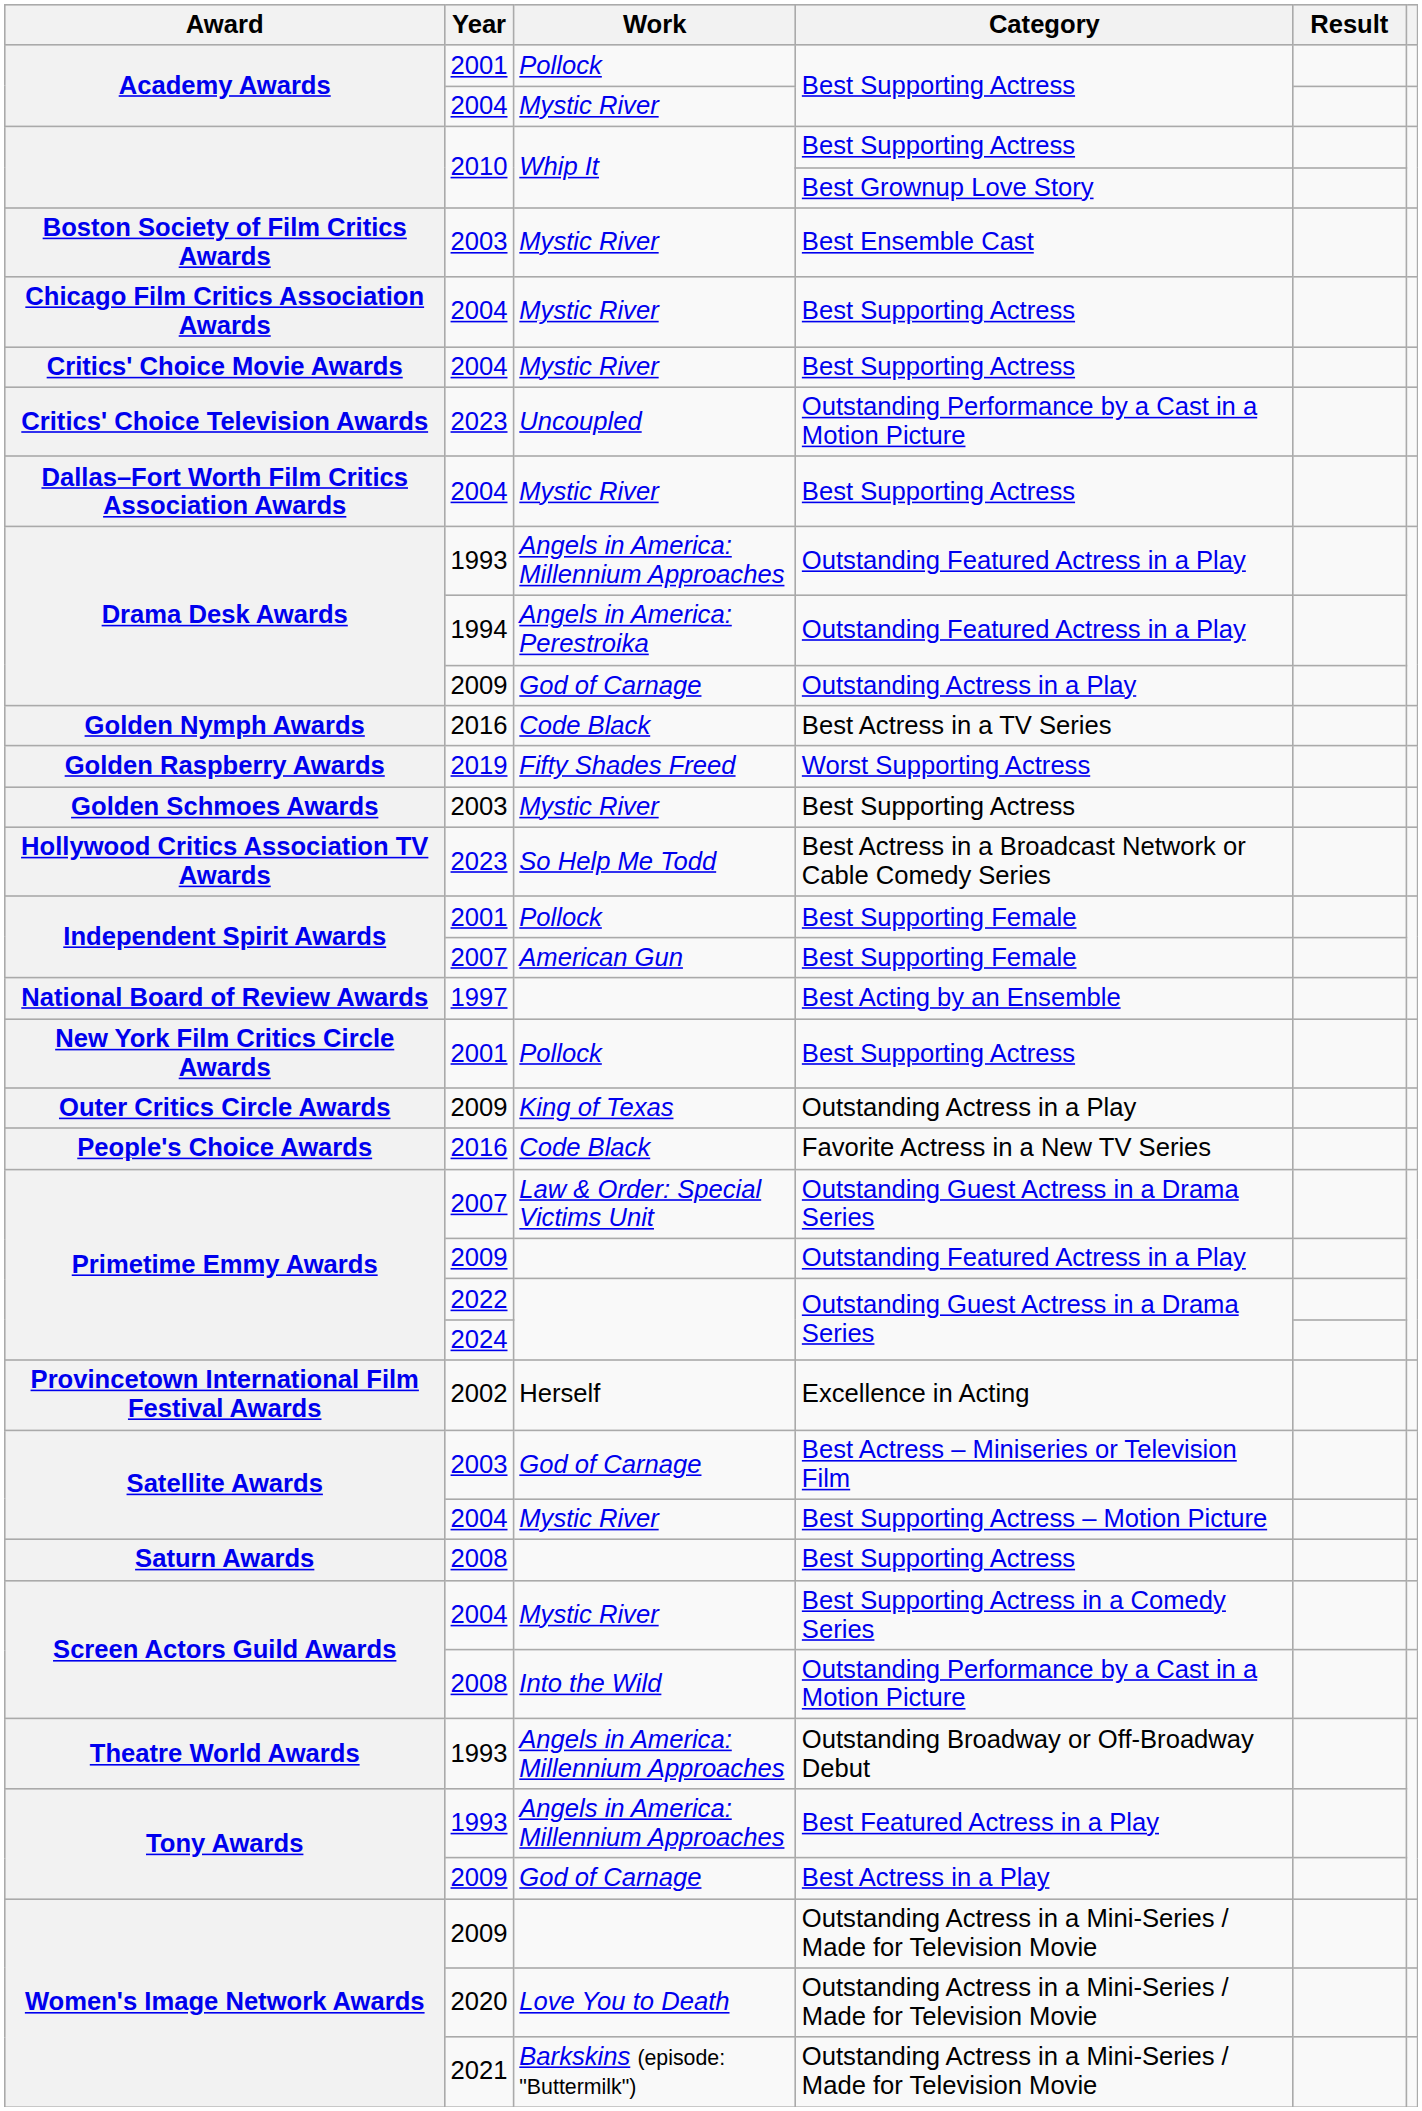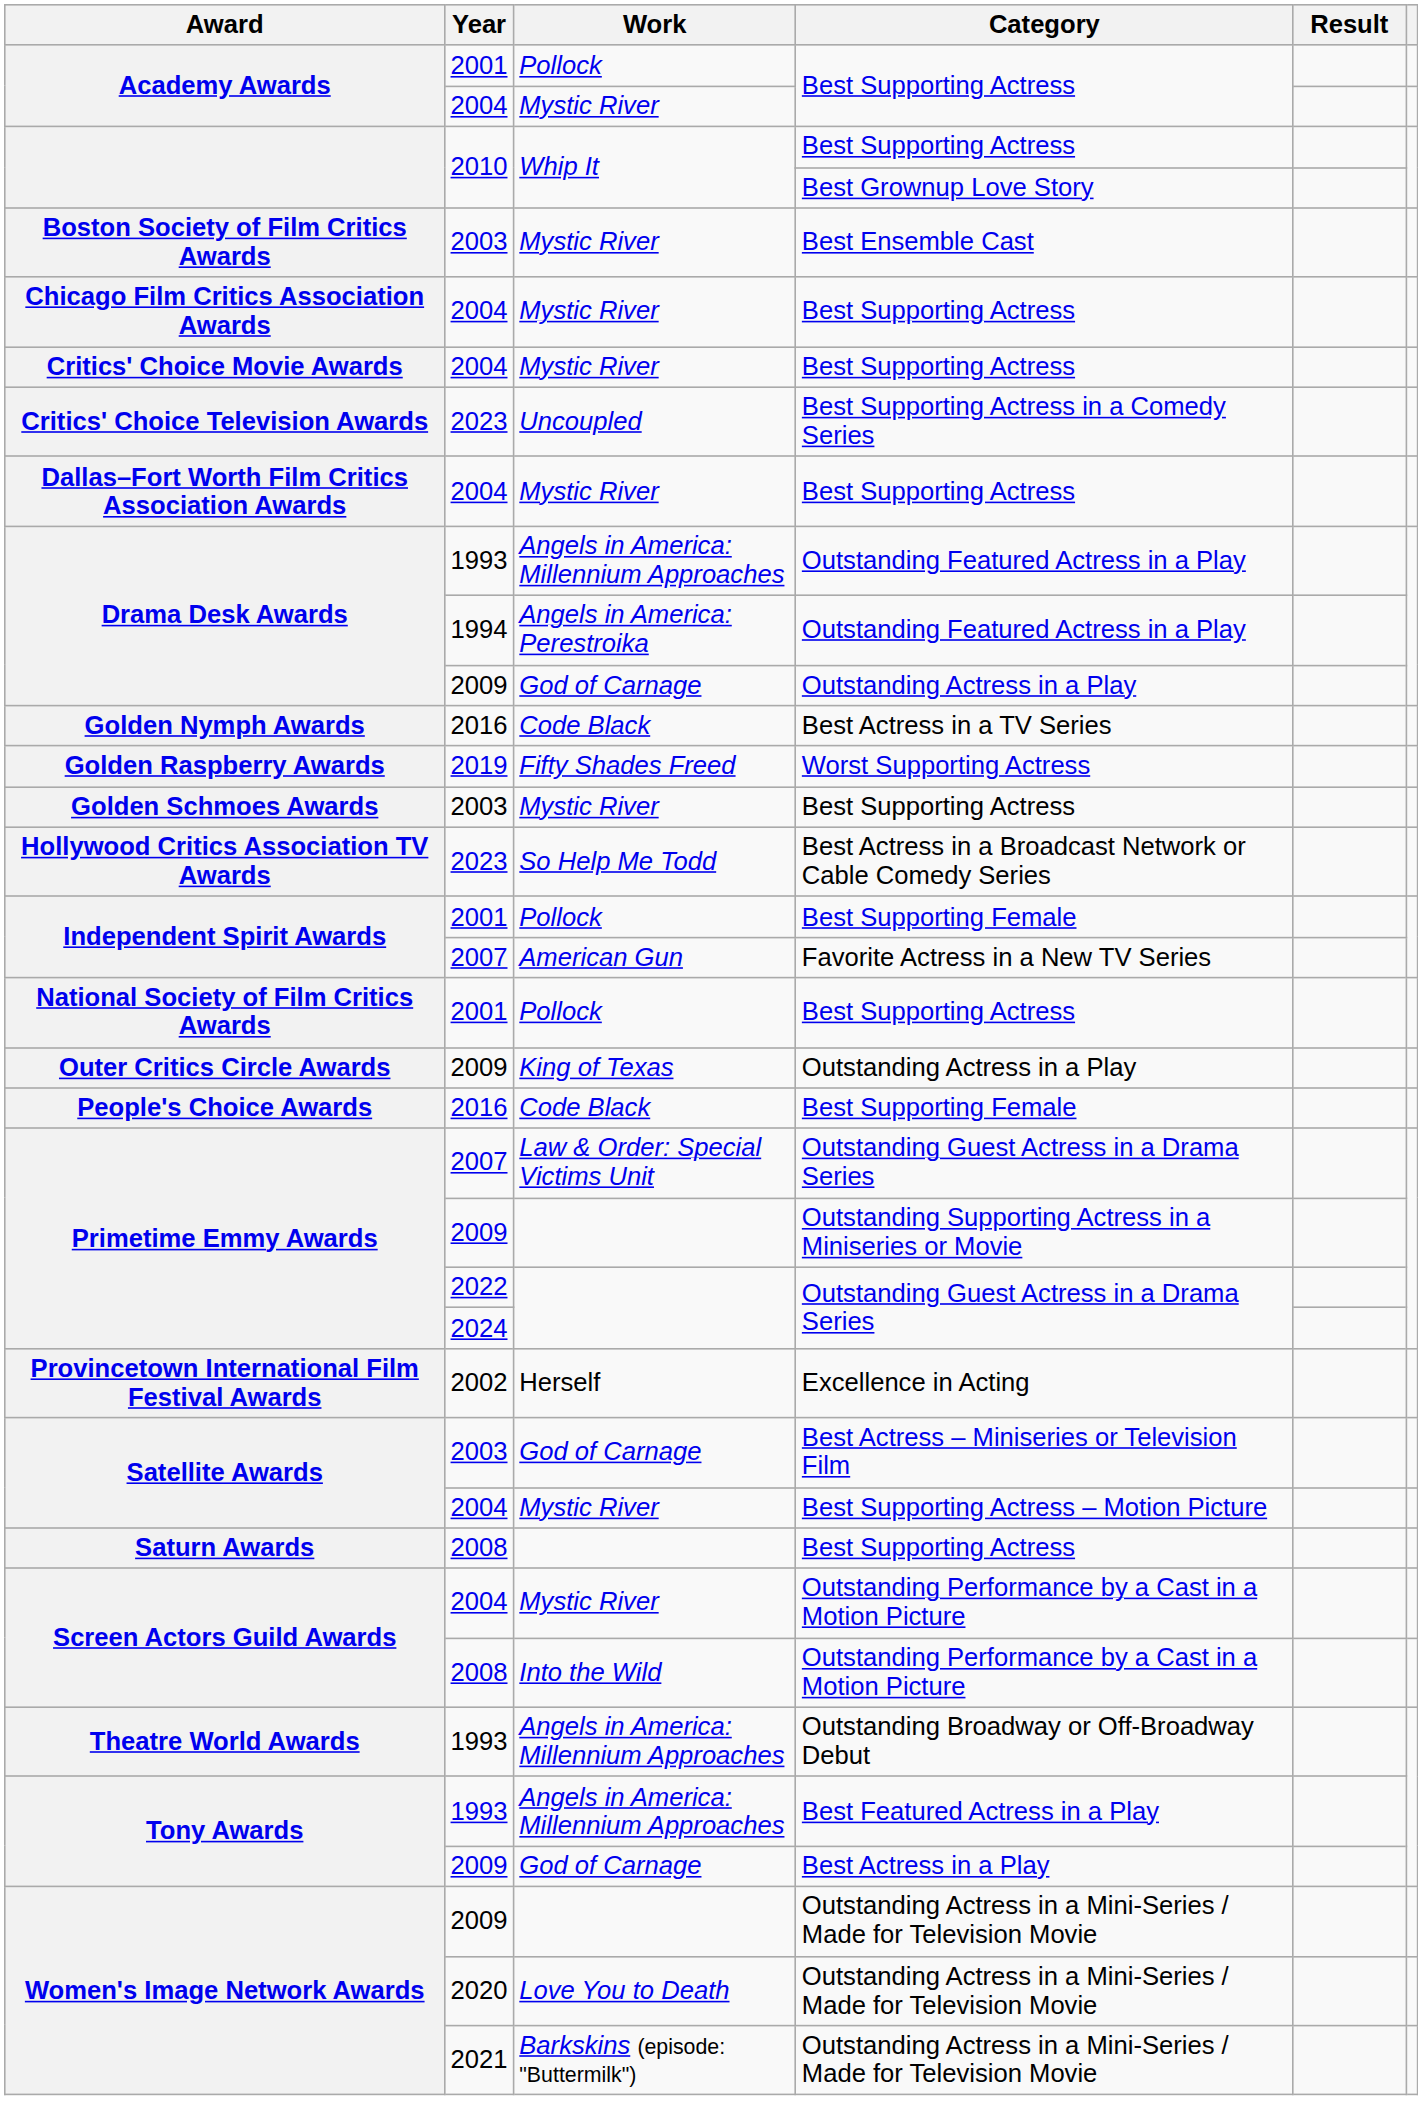Critics' Choice Television Awards | Category: Outstanding Performance by a Cast in a Motion Picture -> Best Supporting Actress in a Comedy Series
Independent Spirit Awards / 2007 | Category: Best Supporting Female -> Favorite Actress in a New TV Series
- row: National Board of Review Awards | 1997 | Best Acting by an Ensemble
+ row: National Society of Film Critics Awards | 2001 | Pollock | Best Supporting Actress
- row: New York Film Critics Circle Awards | 2001 | Pollock | Best Supporting Actress
People's Choice Awards | Category: Favorite Actress in a New TV Series -> Best Supporting Female
Primetime Emmy Awards / 2009 | Category: Outstanding Featured Actress in a Play -> Outstanding Supporting Actress in a Miniseries or Movie
Screen Actors Guild Awards / 2004 | Category: Best Supporting Actress in a Comedy Series -> Outstanding Performance by a Cast in a Motion Picture
